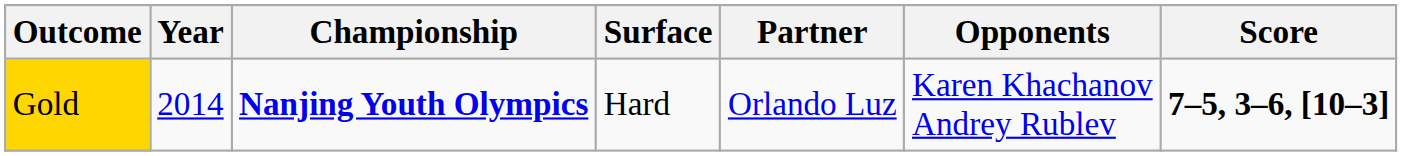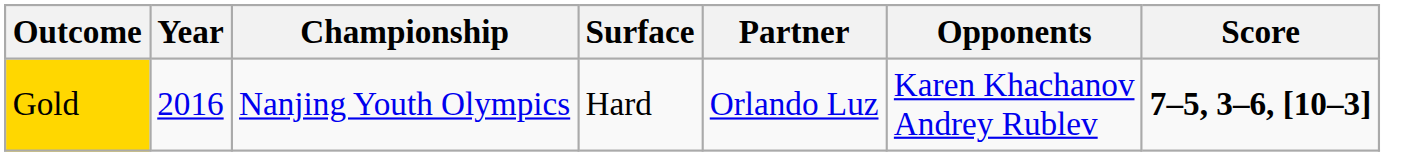Gold | Year: 2014 -> 2016
Gold | Championship: bold -> normal
